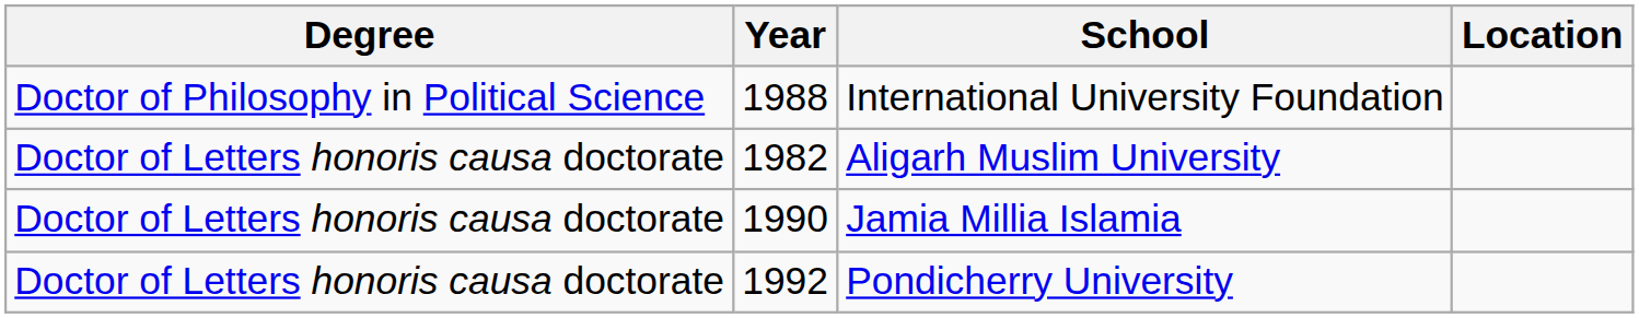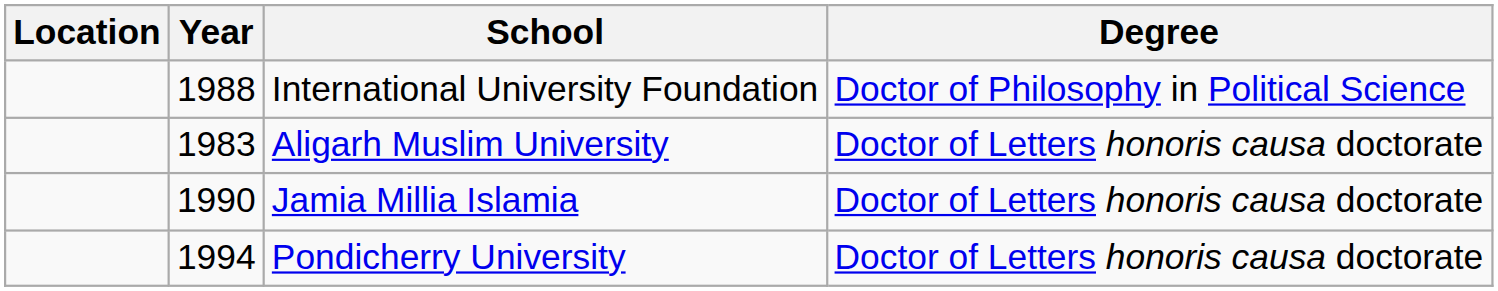columns swapped: Location <-> Degree
Aligarh Muslim University | Year: 1982 -> 1983
Pondicherry University | Year: 1992 -> 1994
